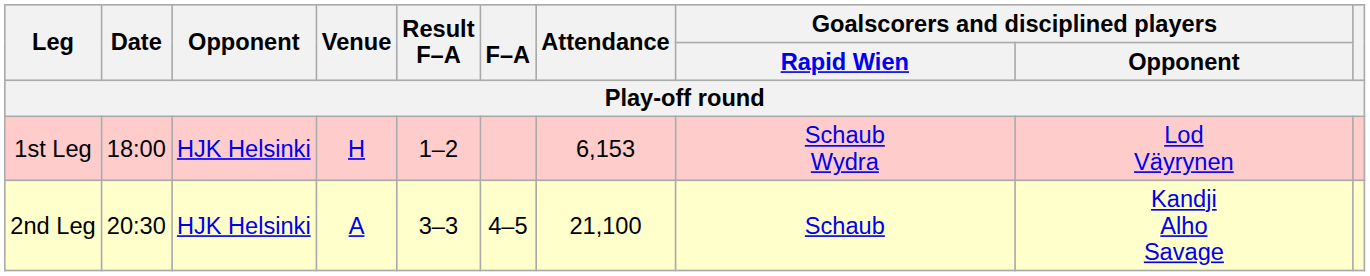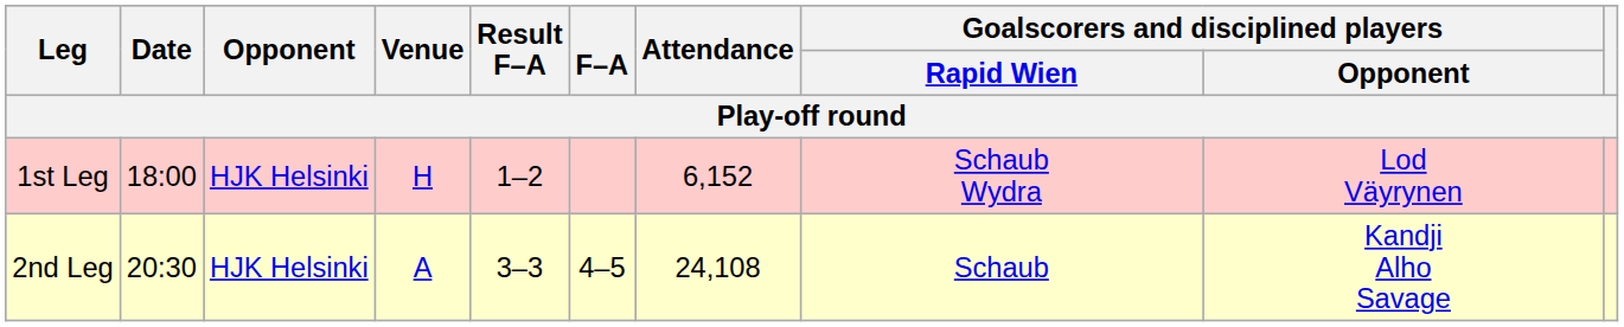1st Leg | Attendance: 6,153 -> 6,152
2nd Leg | Attendance: 21,100 -> 24,108
